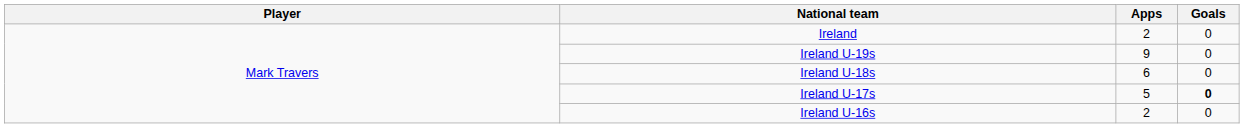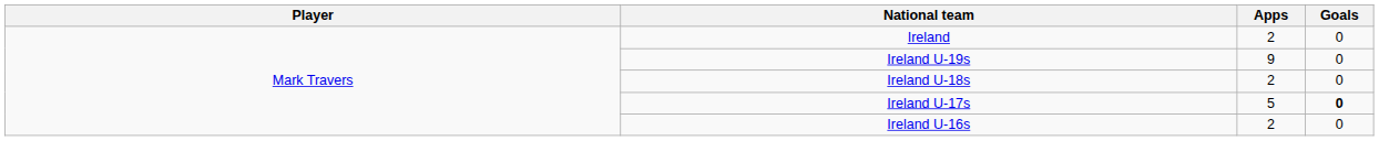Ireland U-18s | Apps: 6 -> 2
